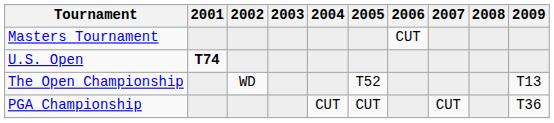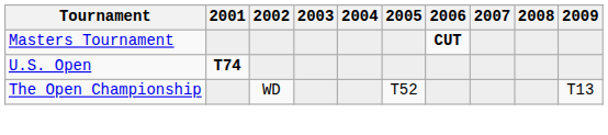Masters Tournament | 2006: normal -> bold
- row: PGA Championship | CUT | CUT | CUT | T36
